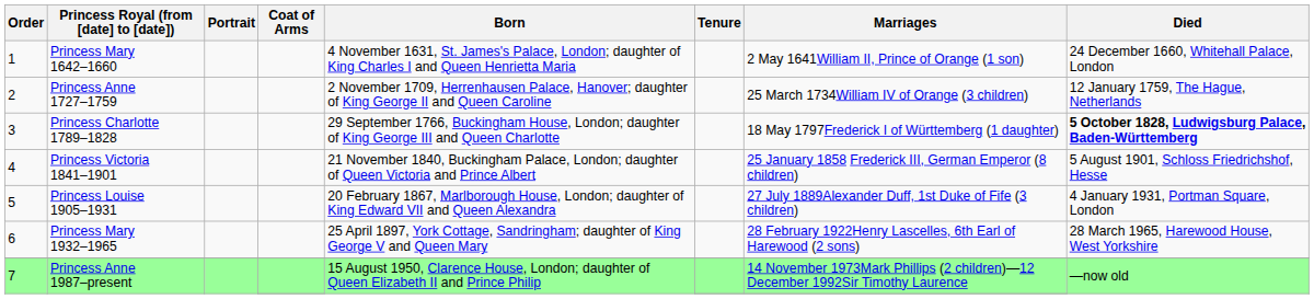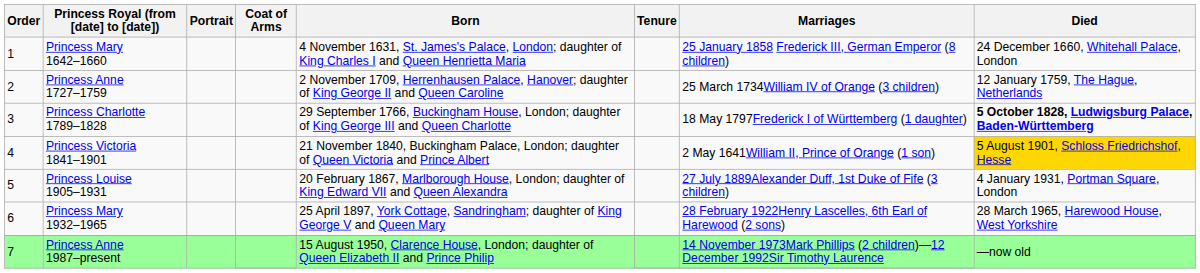Princess Mary 1642–1660 | Marriages: 2 May 1641William II, Prince of Orange (1 son) -> 25 January 1858 Frederick III, German Emperor (8 children)
Princess Victoria 1841–1901 | Marriages: 25 January 1858 Frederick III, German Emperor (8 children) -> 2 May 1641William II, Prince of Orange (1 son)
Princess Victoria 1841–1901 | Died: no background -> gold background
